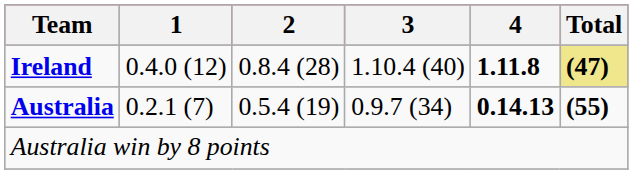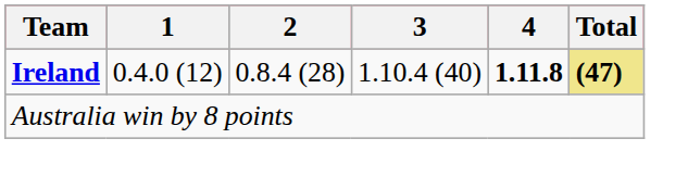- row: Australia | 0.2.1 (7) | 0.5.4 (19) | 0.9.7 (34) | 0.14.13 | (55)
